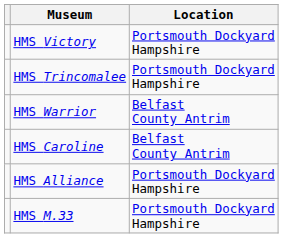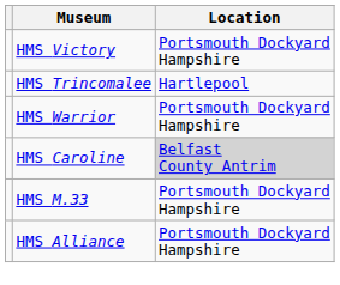HMS Trincomalee | Location: Portsmouth Dockyard Hampshire -> Hartlepool
HMS Warrior | Location: Belfast County Antrim -> Portsmouth Dockyard Hampshire
HMS Caroline | Location: no background -> lightgrey background
rows swapped: HMS M.33 <-> HMS Alliance
